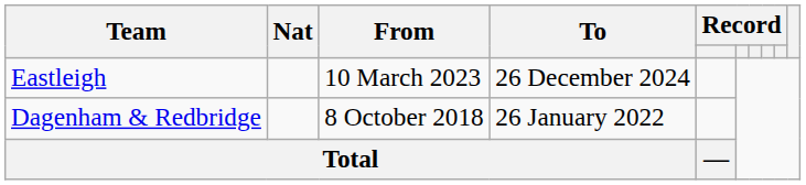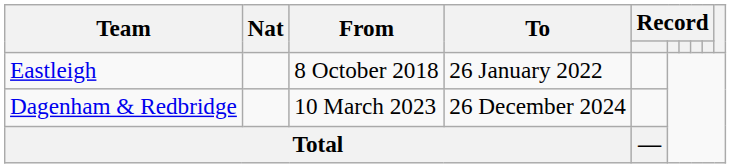Eastleigh | From: 10 March 2023 -> 8 October 2018
Eastleigh | To: 26 December 2024 -> 26 January 2022
Dagenham & Redbridge | From: 8 October 2018 -> 10 March 2023
Dagenham & Redbridge | To: 26 January 2022 -> 26 December 2024
